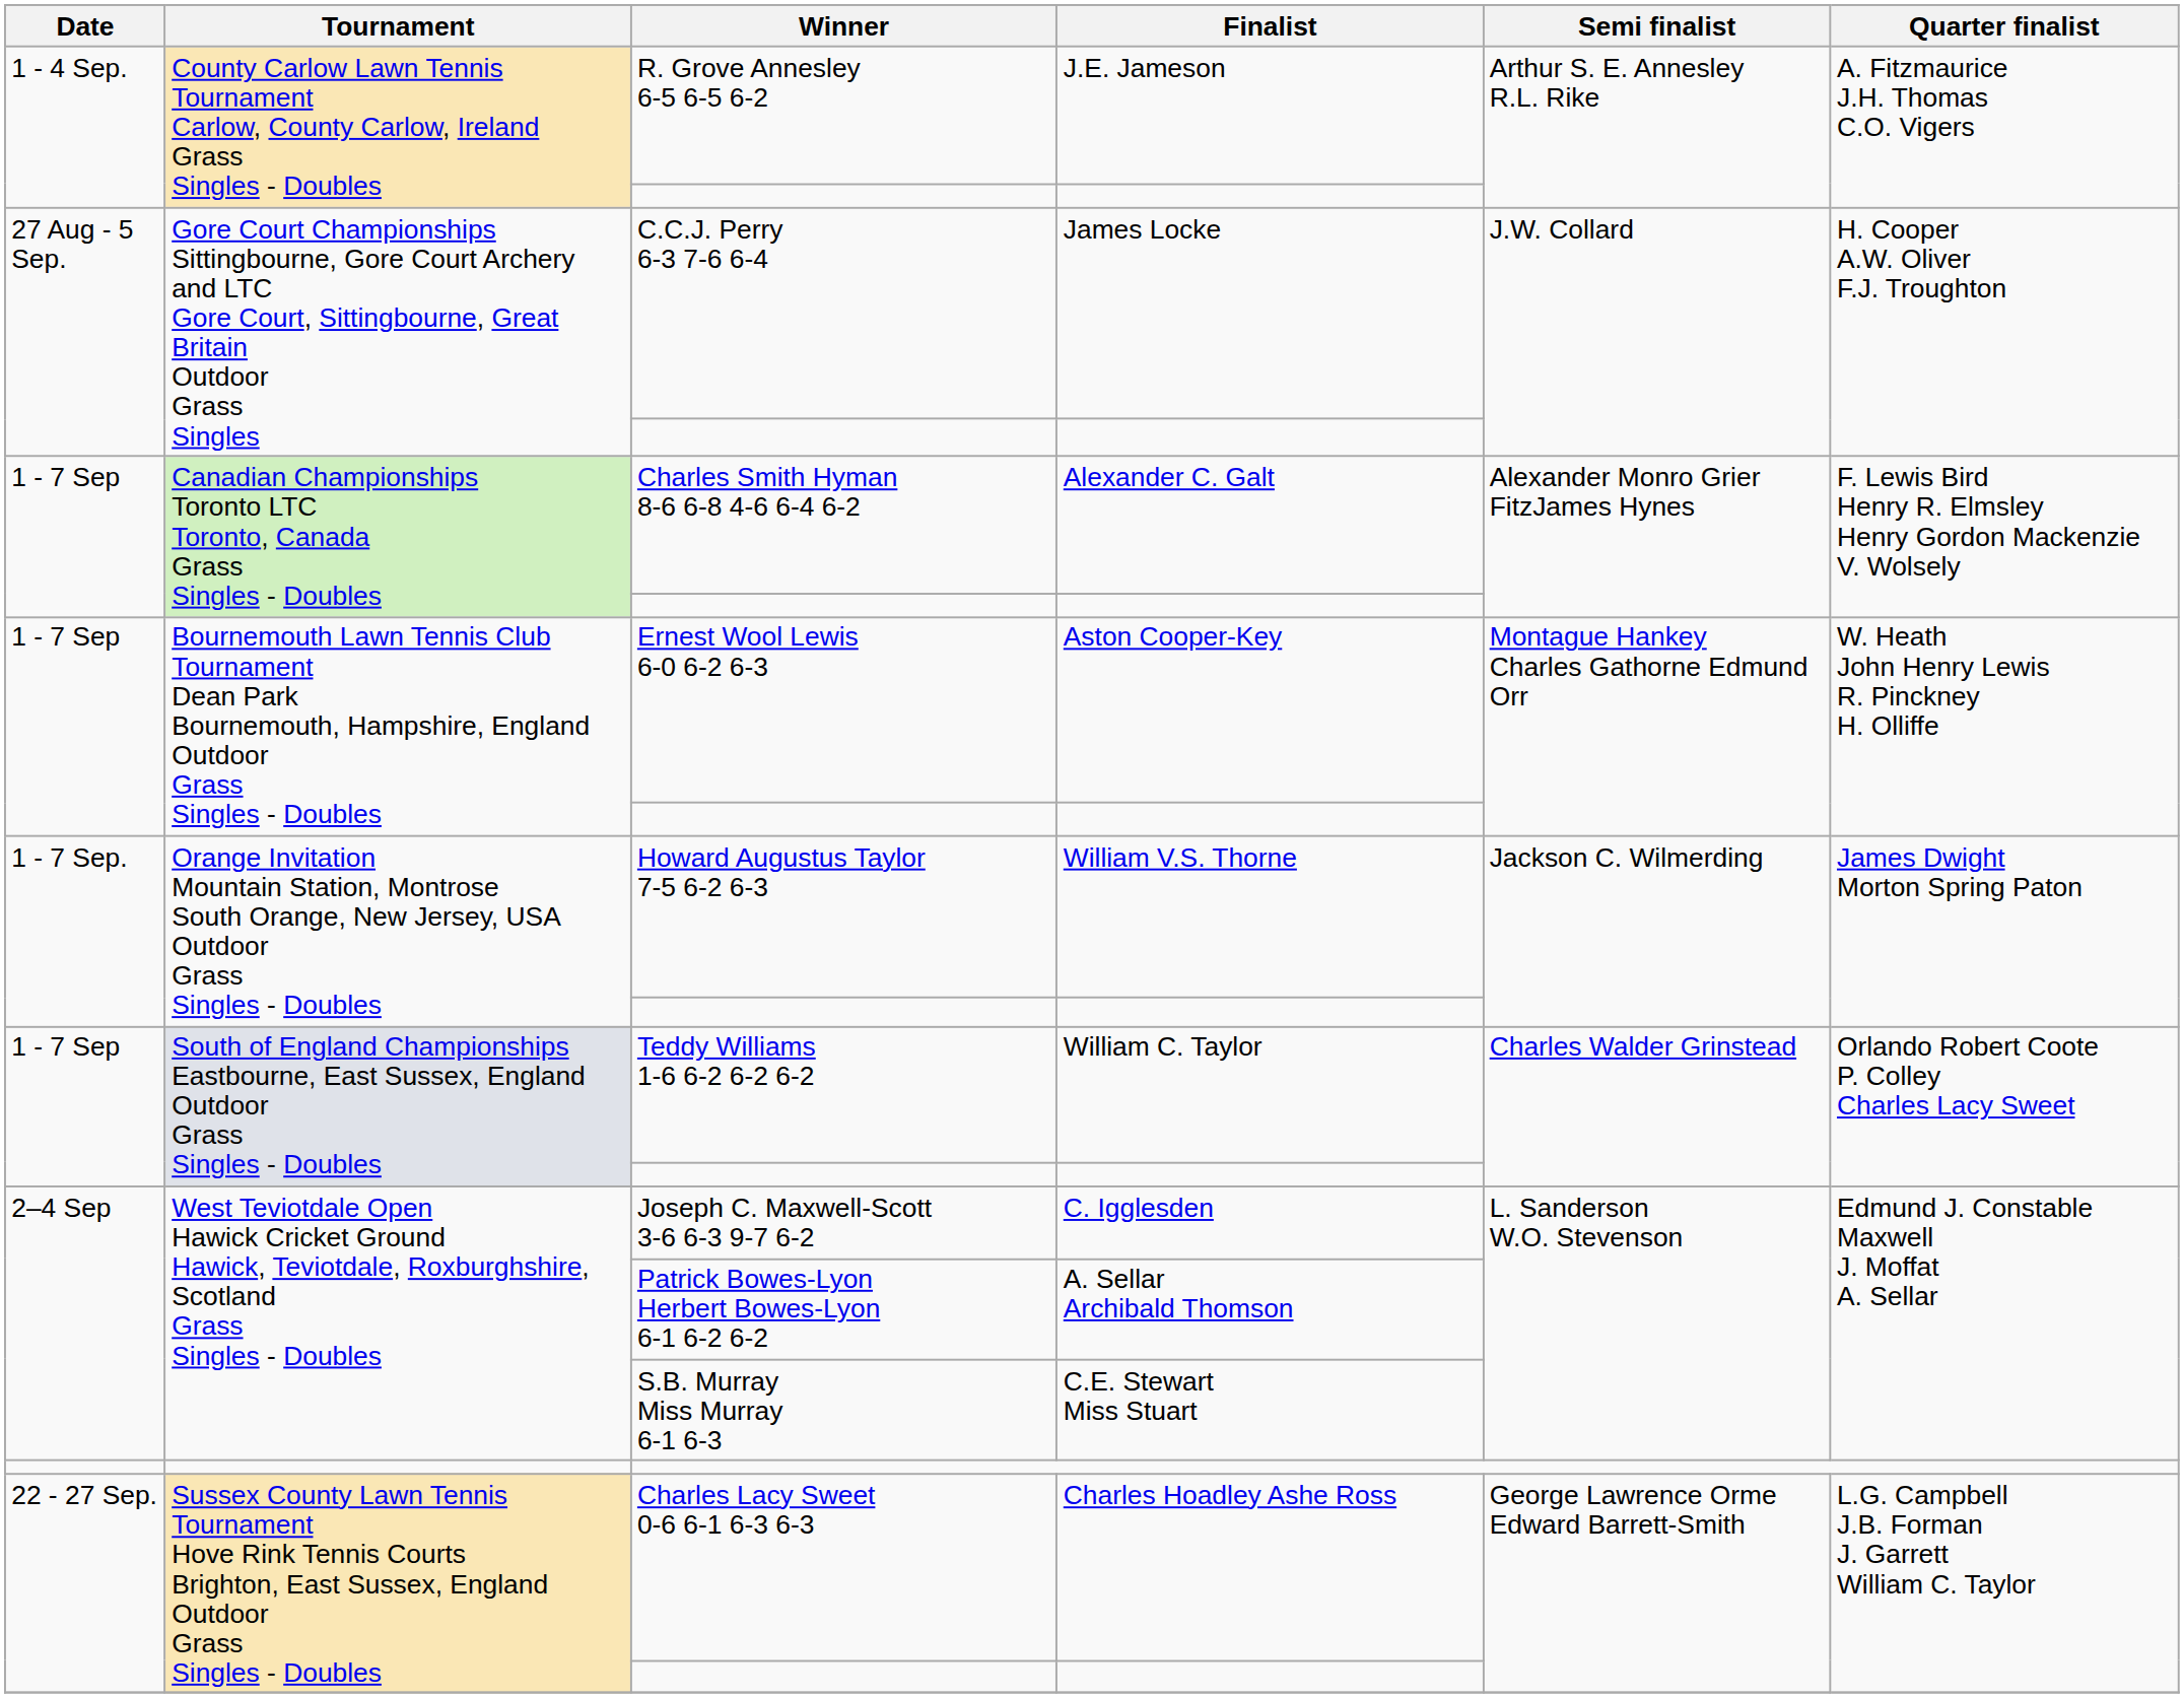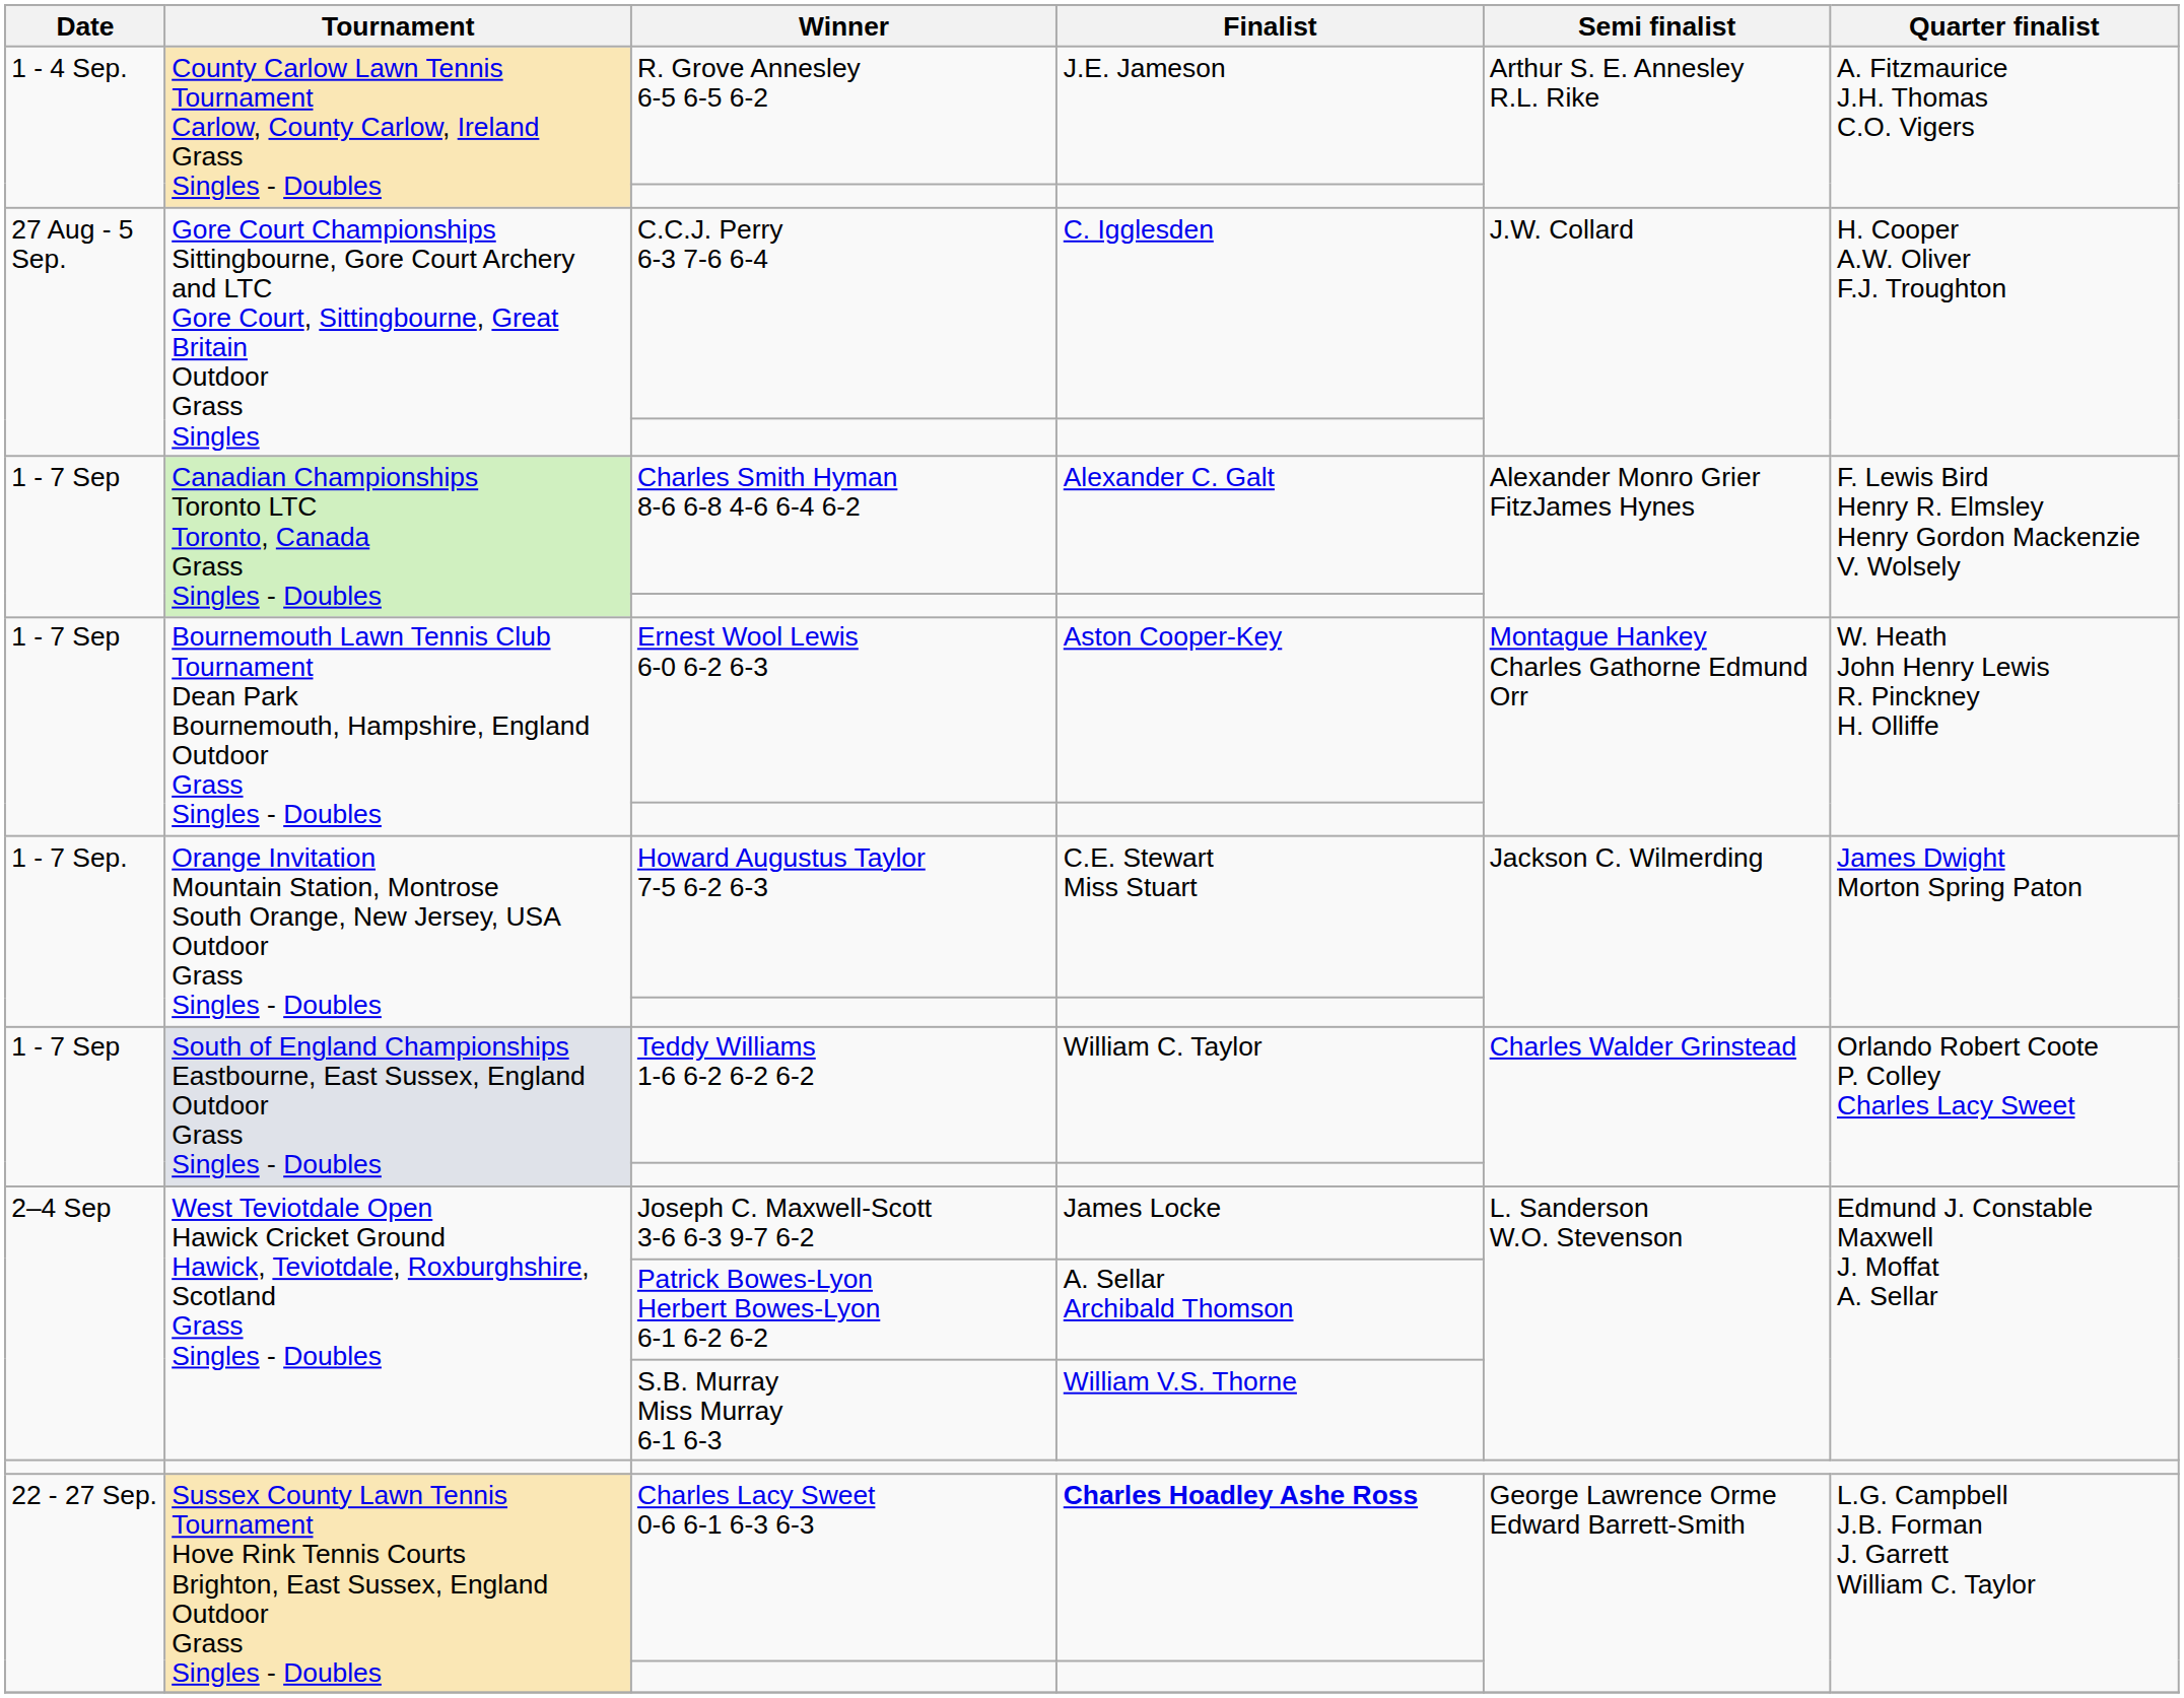C.C.J. Perry 6-3 7-6 6-4 | Finalist: James Locke -> C. Igglesden
Howard Augustus Taylor 7-5 6-2 6-3 | Finalist: William V.S. Thorne -> C.E. Stewart Miss Stuart
Joseph C. Maxwell-Scott 3-6 6-3 9-7 6-2 | Finalist: C. Igglesden -> James Locke
S.B. Murray Miss Murray 6-1 6-3 | Finalist: C.E. Stewart Miss Stuart -> William V.S. Thorne
Charles Lacy Sweet 0-6 6-1 6-3 6-3 | Finalist: normal -> bold
